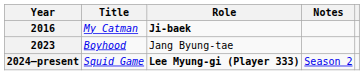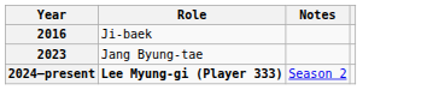- column: Title | My Catman | Boyhood | Squid Game
2016 | Role: bold -> normal
